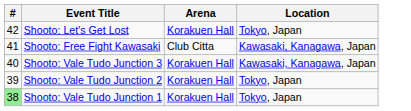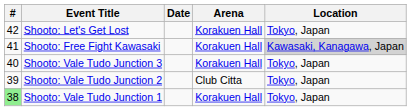+ column: Date
Shooto: Free Fight Kawasaki | Arena: Club Citta -> Korakuen Hall
Shooto: Free Fight Kawasaki | Location: no background -> lightgrey background
Shooto: Vale Tudo Junction 3 | Location: Kawasaki, Kanagawa, Japan -> Tokyo, Japan
Shooto: Vale Tudo Junction 2 | Arena: Korakuen Hall -> Club Citta
